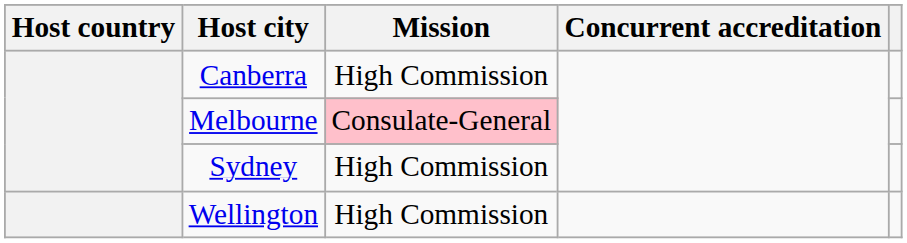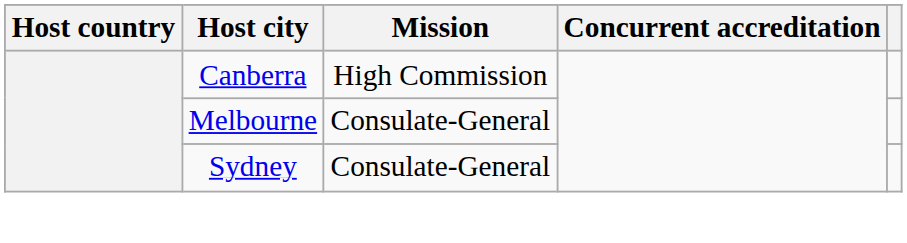Melbourne | Mission: pink background -> no background
Sydney | Mission: High Commission -> Consulate-General
- row: Wellington | High Commission
